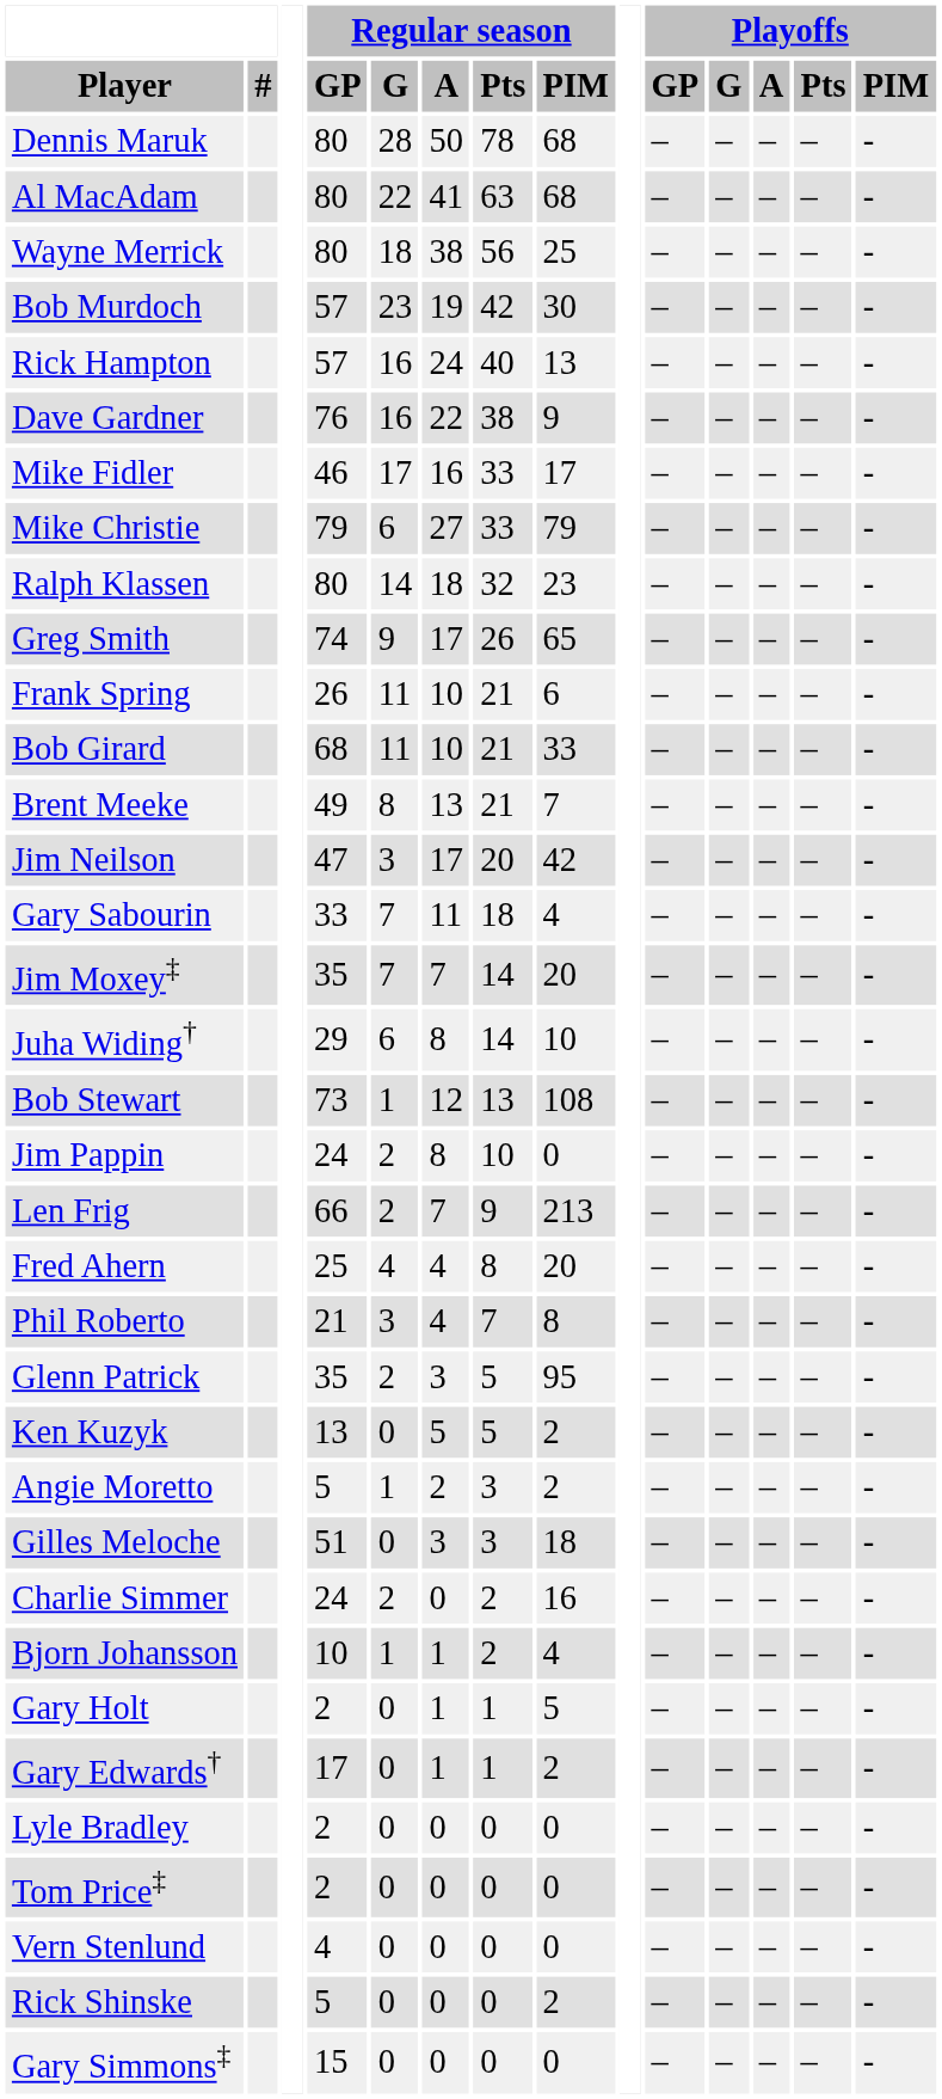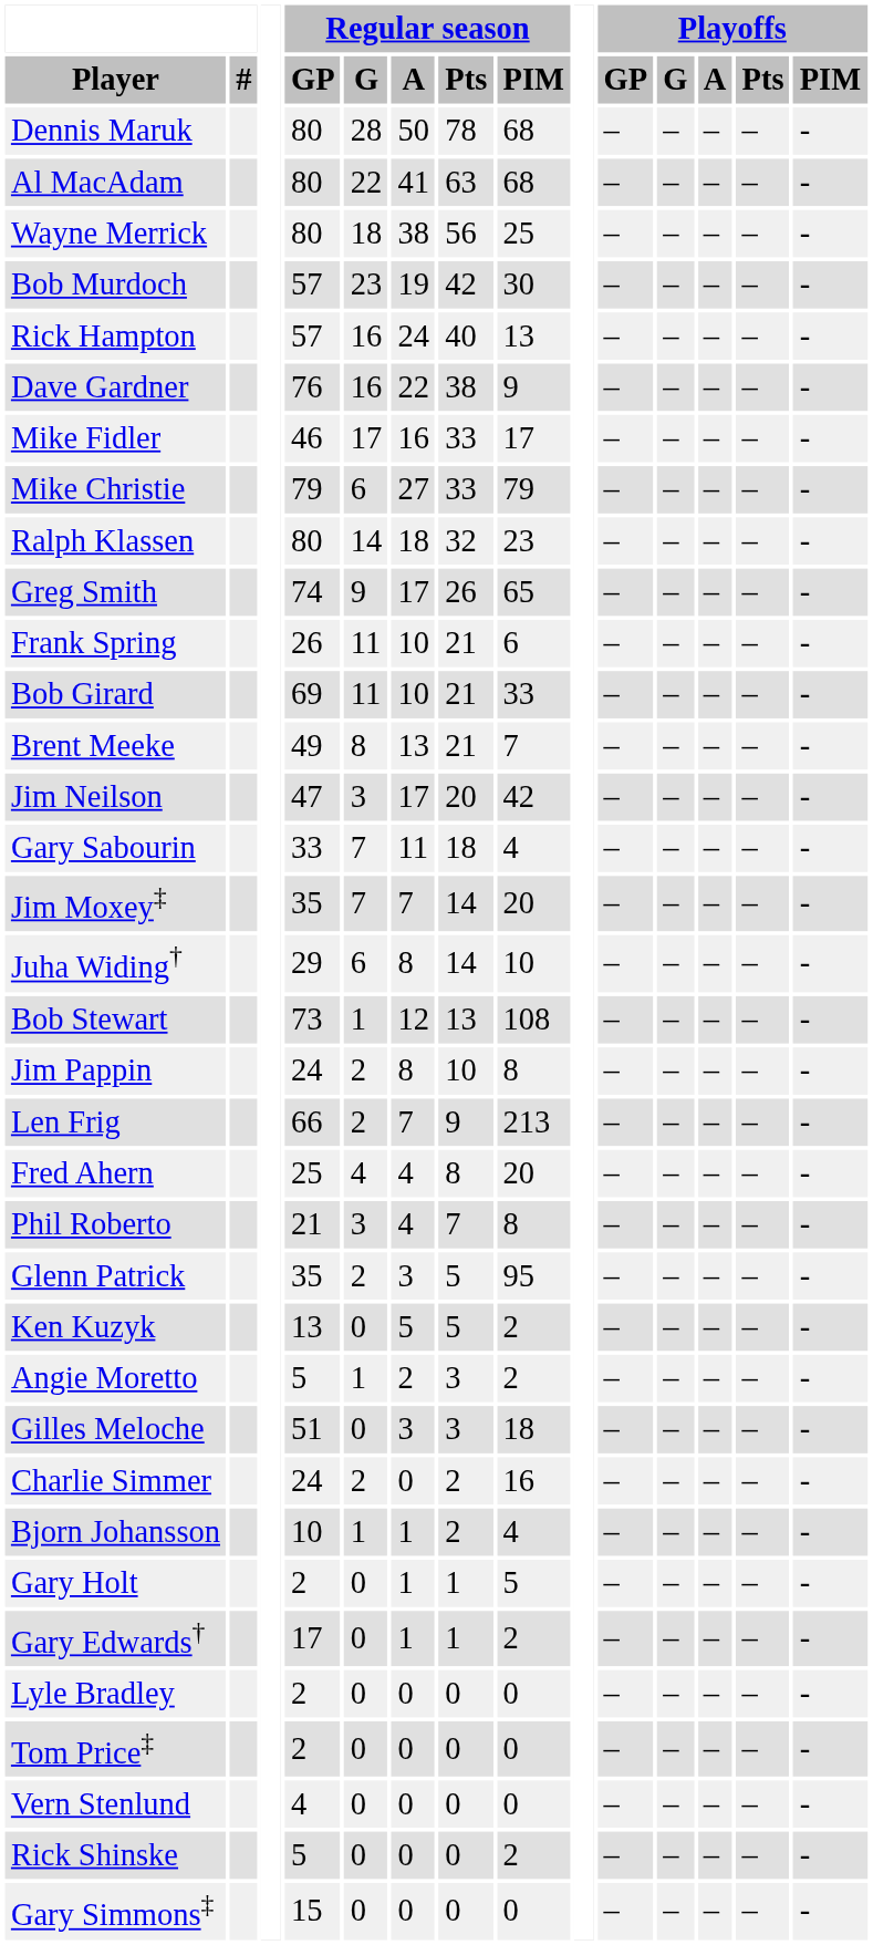Bob Girard | Regular season / GP: 68 -> 69
Jim Pappin | Regular season / PIM: 0 -> 8
